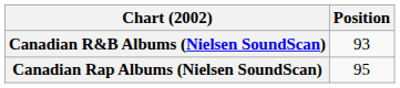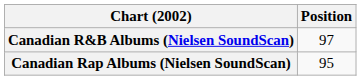Canadian R&B Albums (Nielsen SoundScan) | Position: 93 -> 97
